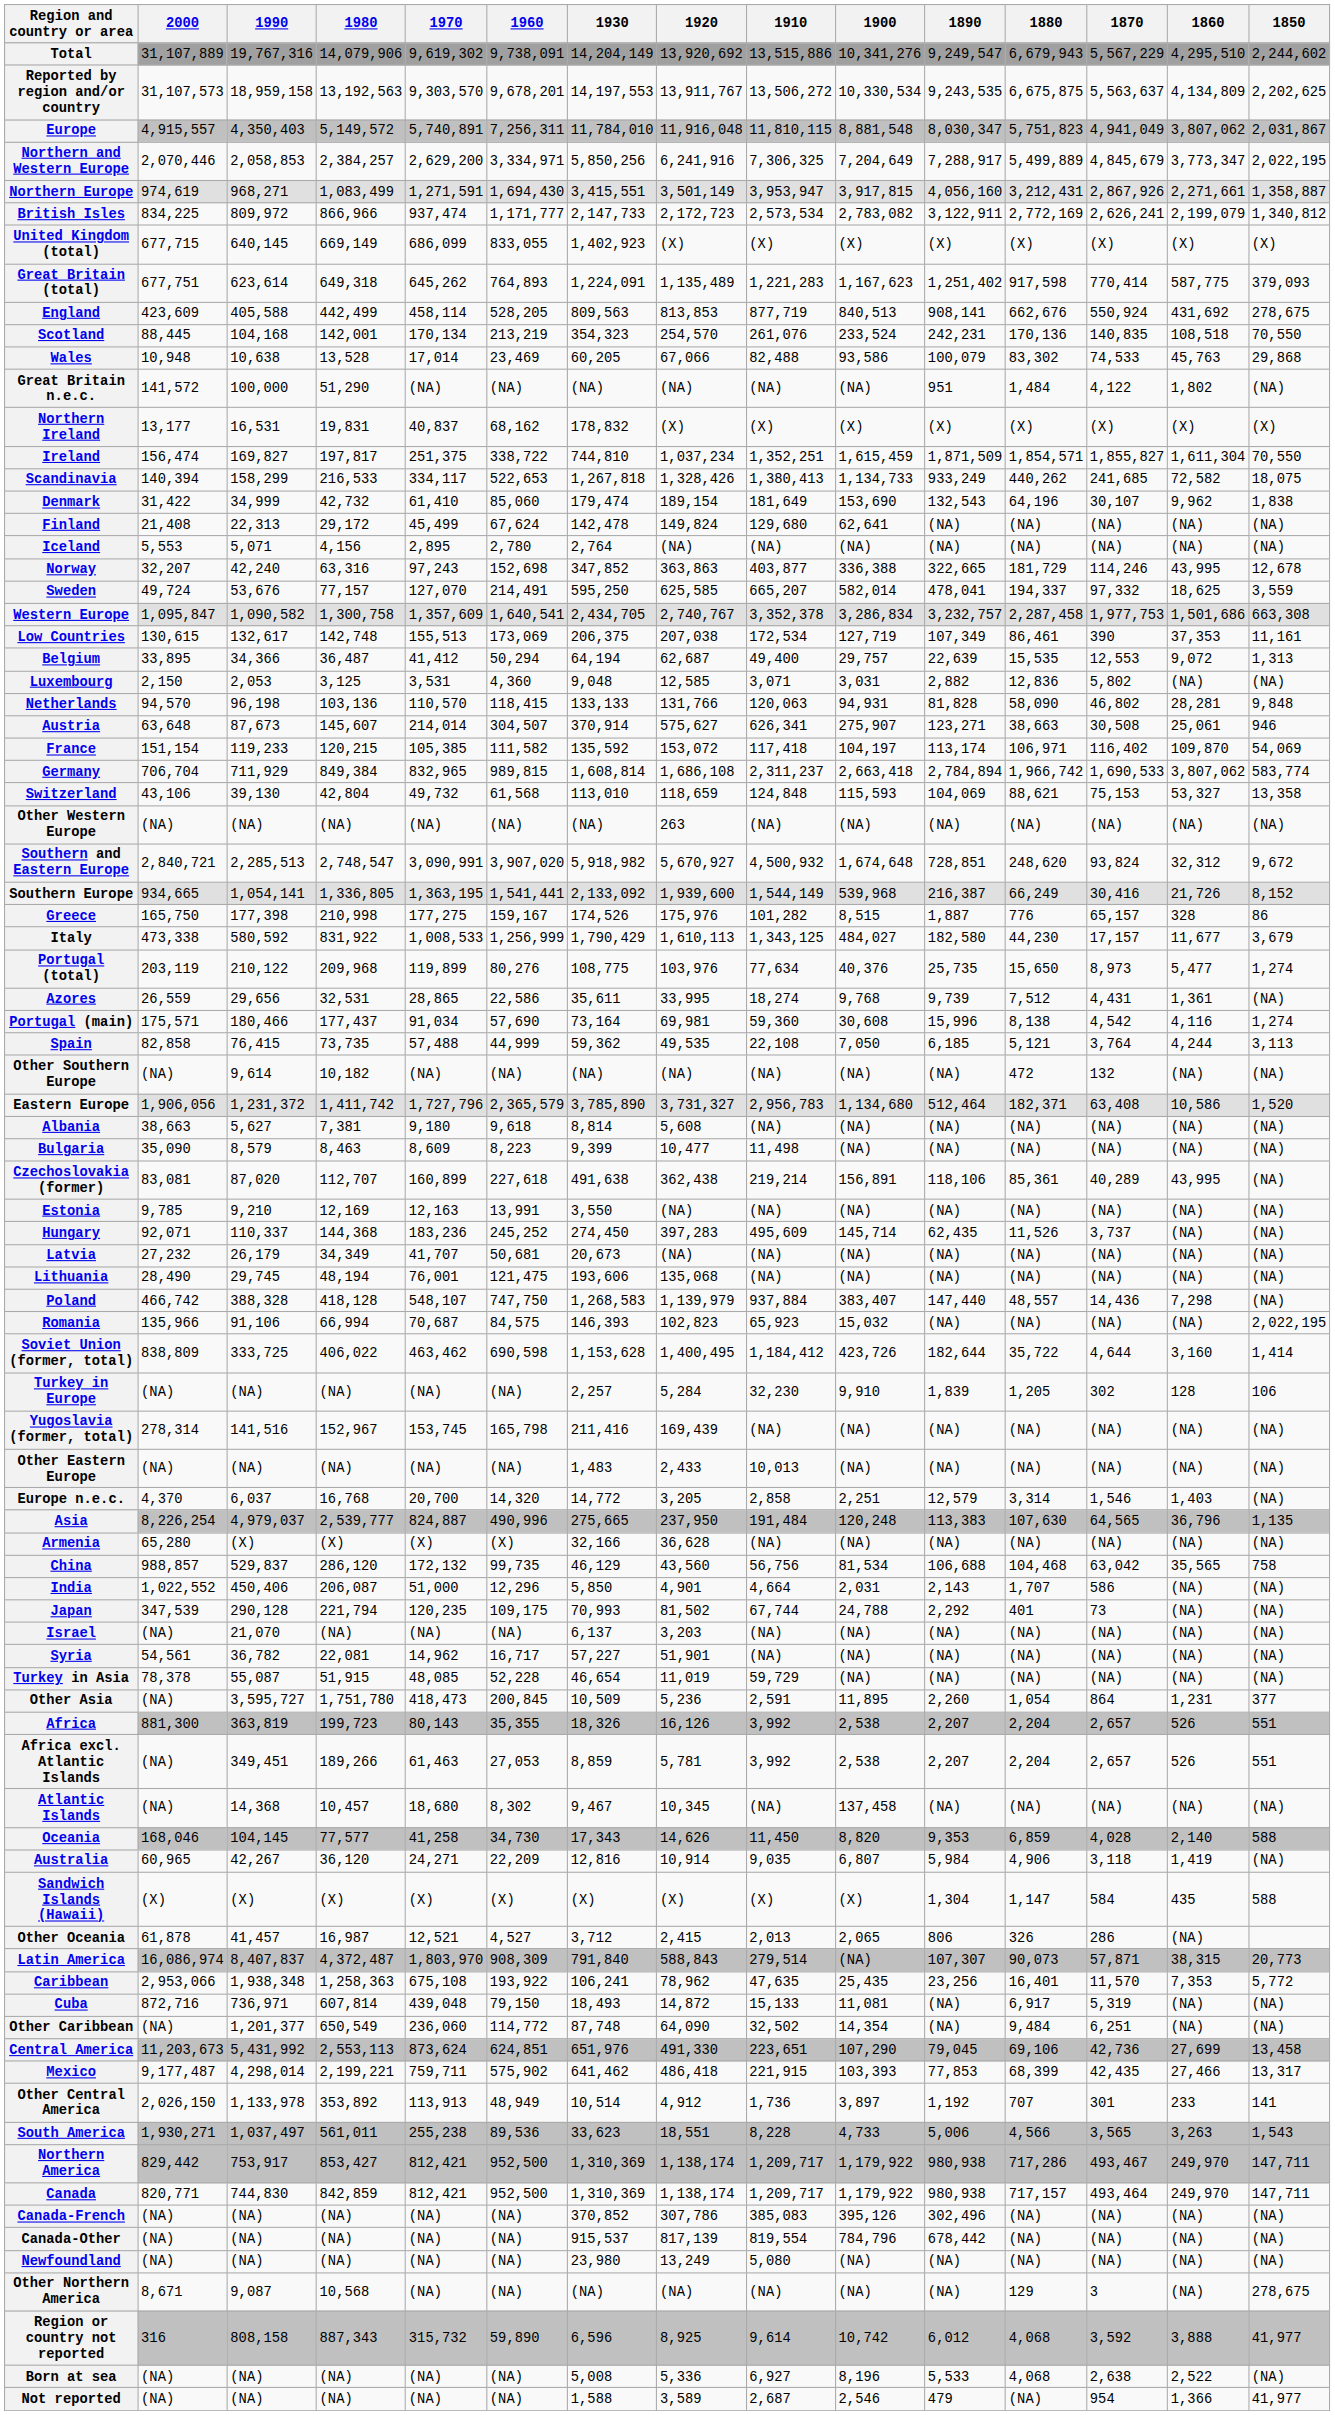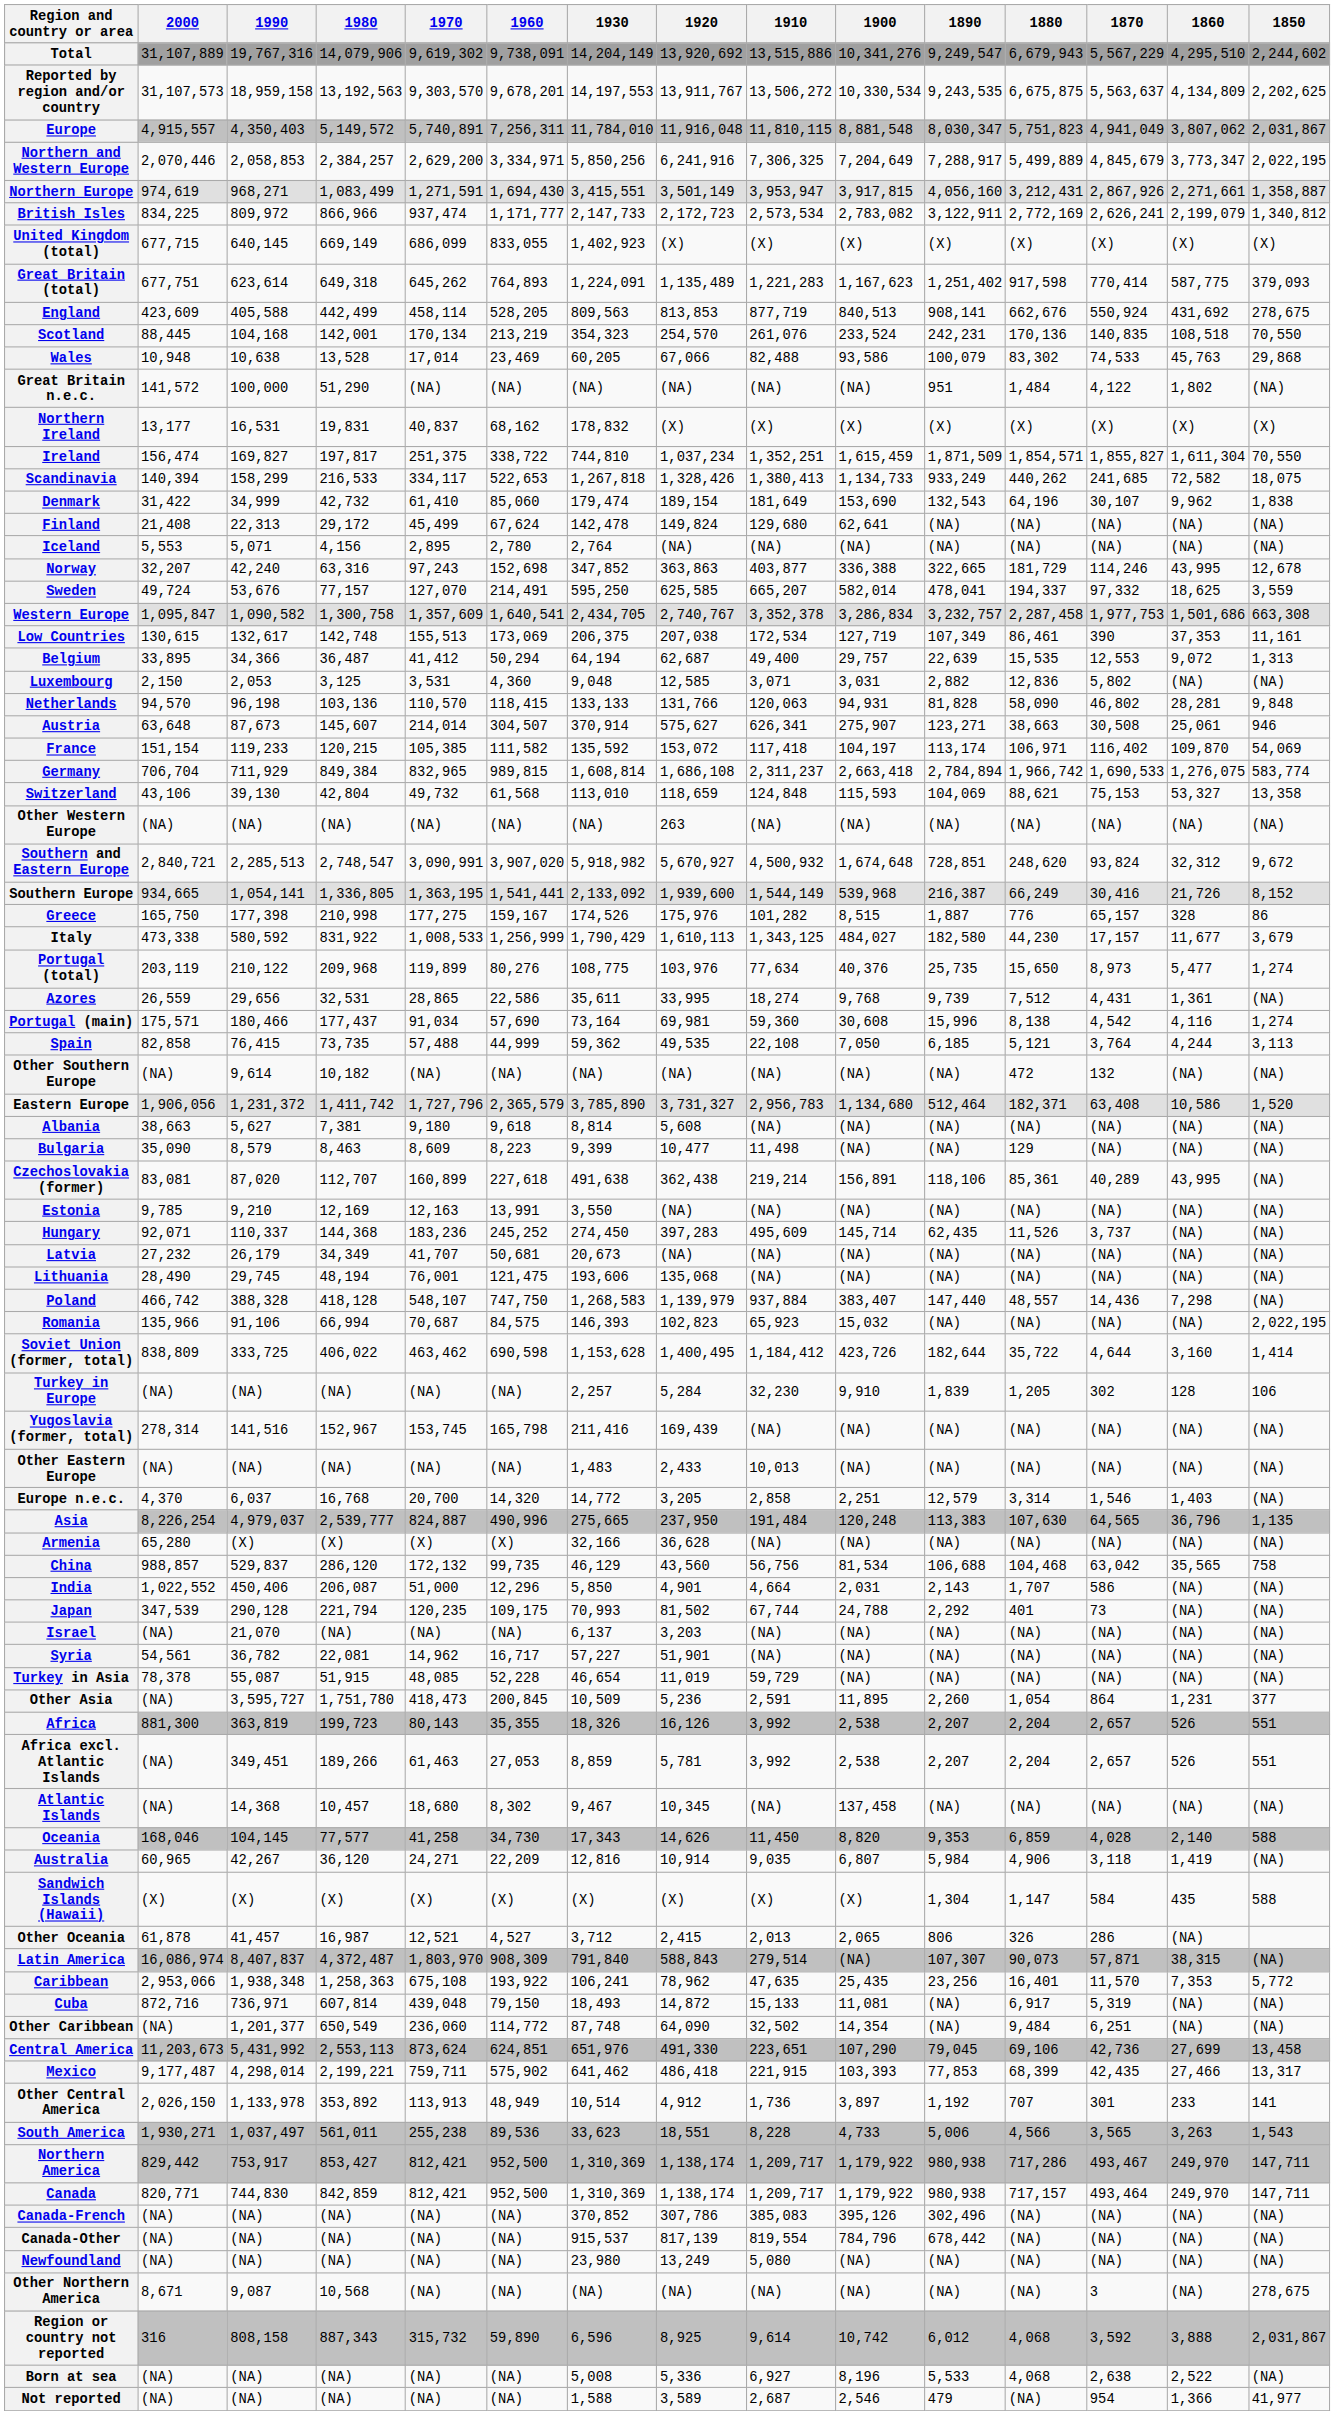Germany | 1860: 3,807,062 -> 1,276,075
Bulgaria | 1880: (NA) -> 129
Latin America | 1850: 20,773 -> (NA)
Other Northern America | 1880: 129 -> (NA)
Region or country not reported | 1850: 41,977 -> 2,031,867
